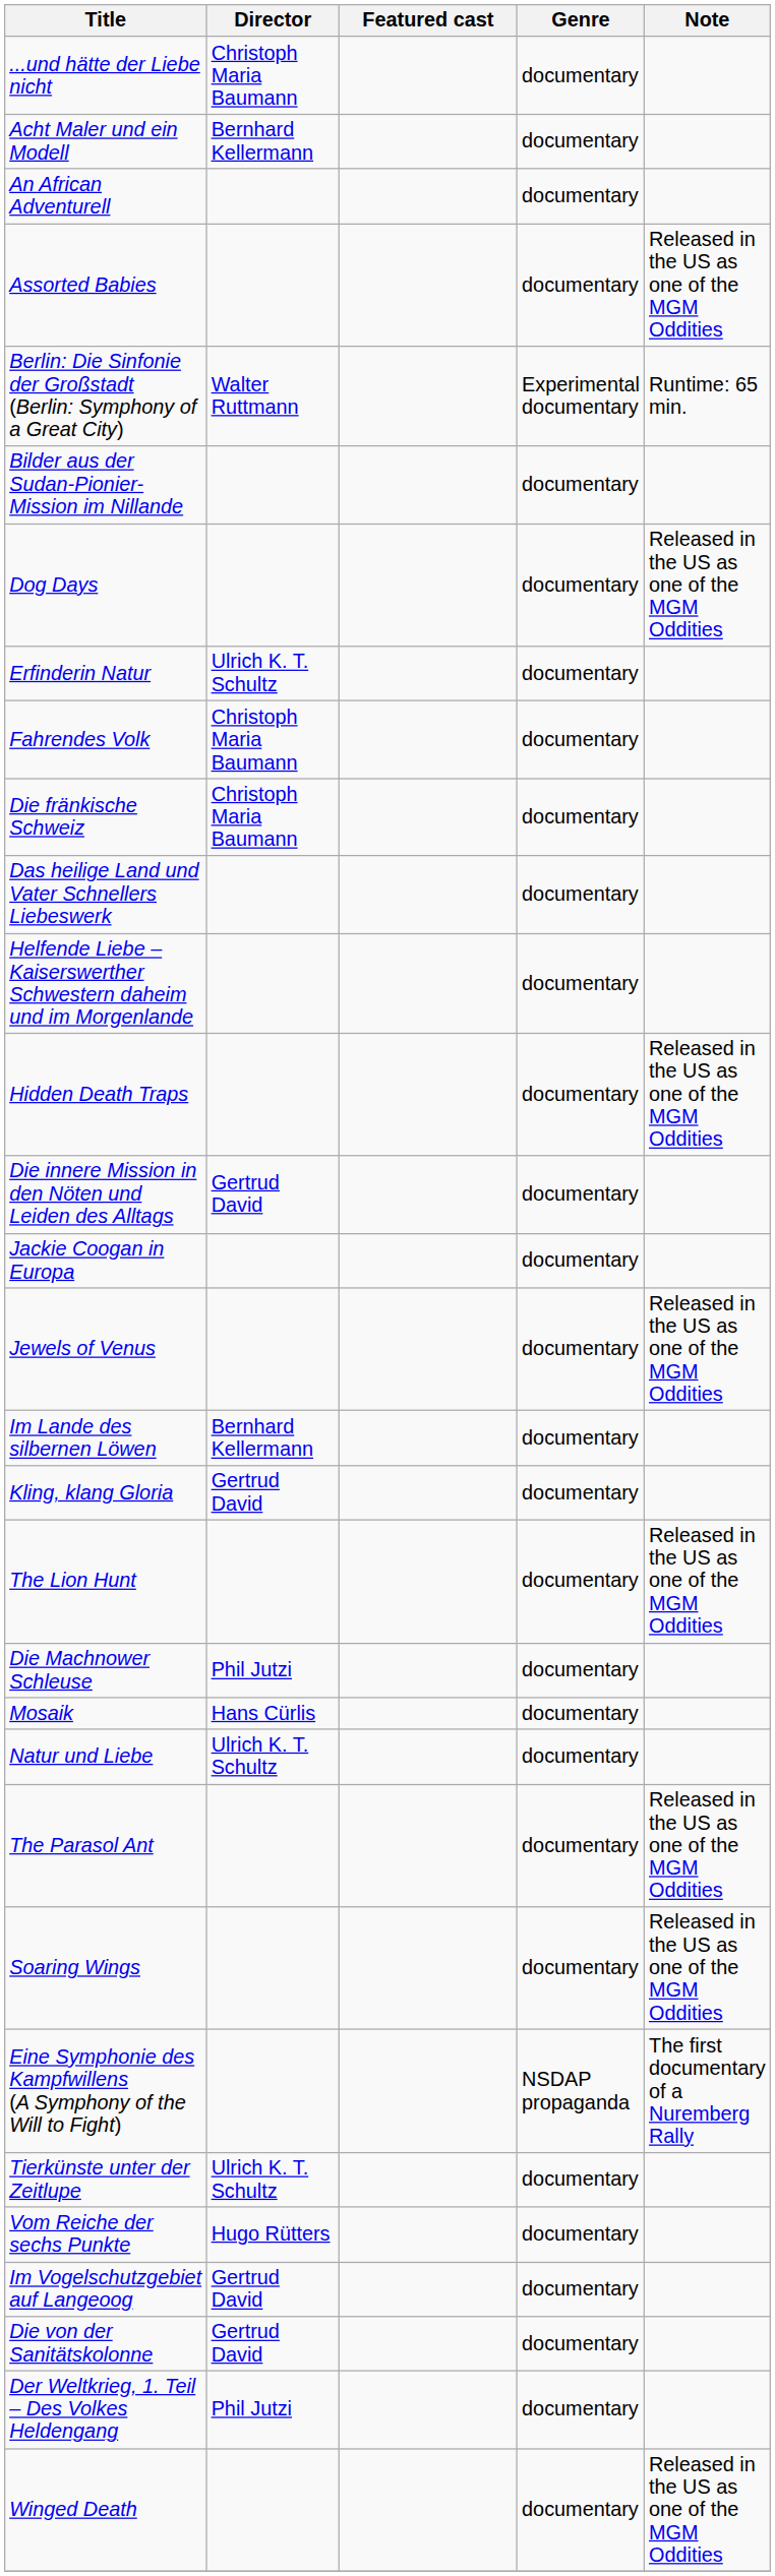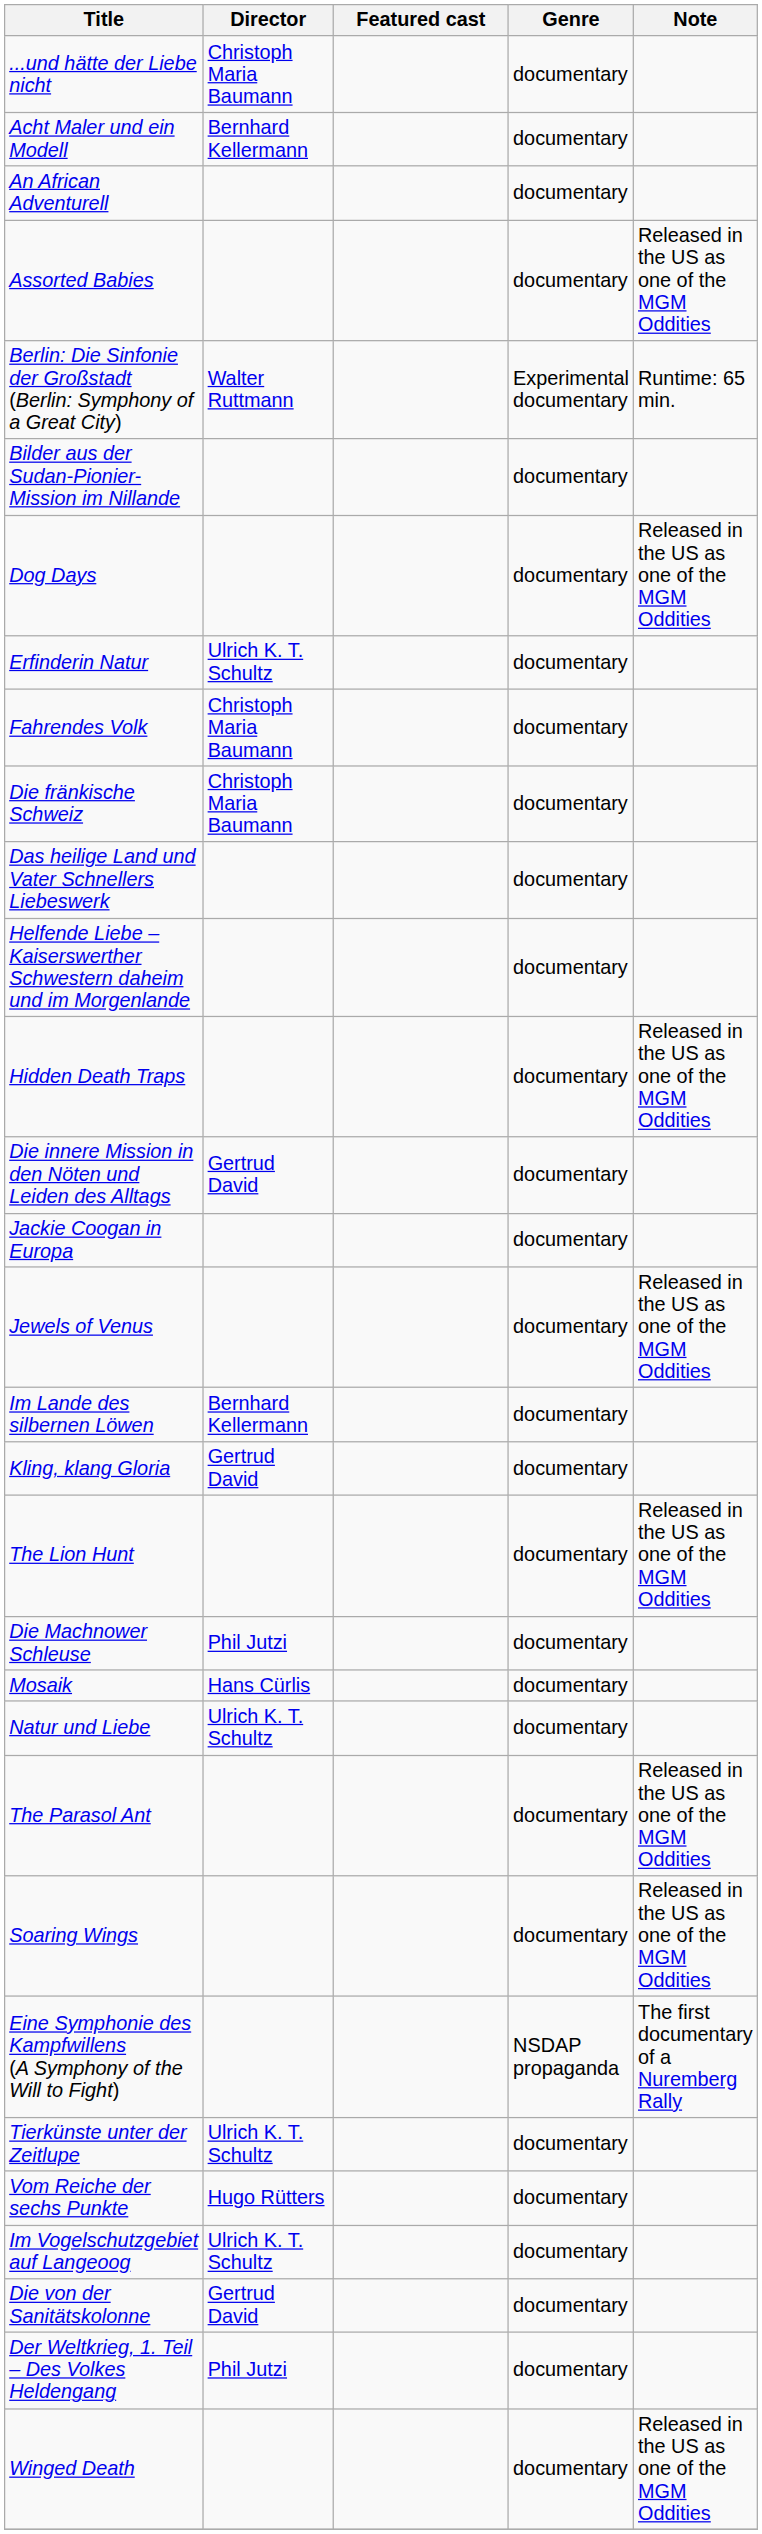Im Vogelschutzgebiet auf Langeoog | Director: Gertrud David -> Ulrich K. T. Schultz
